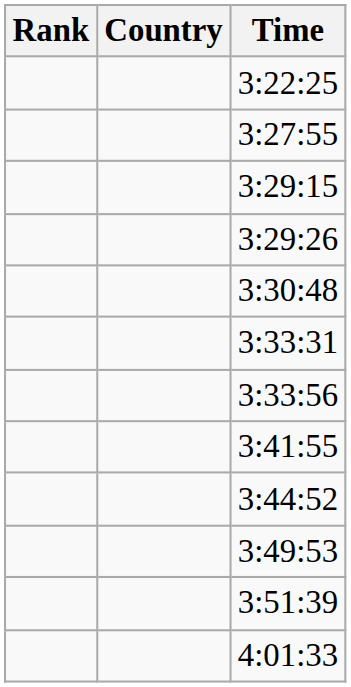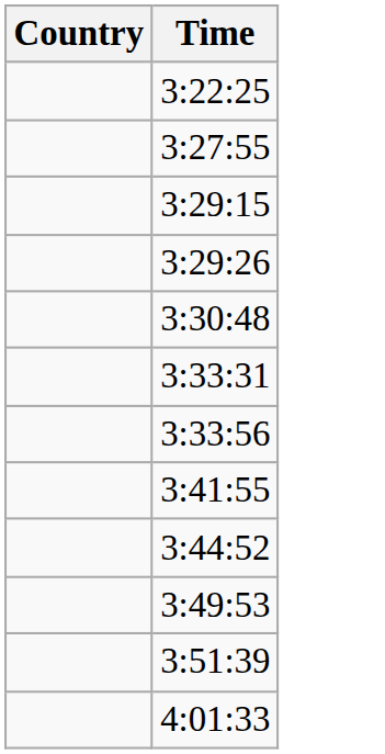- column: Rank
